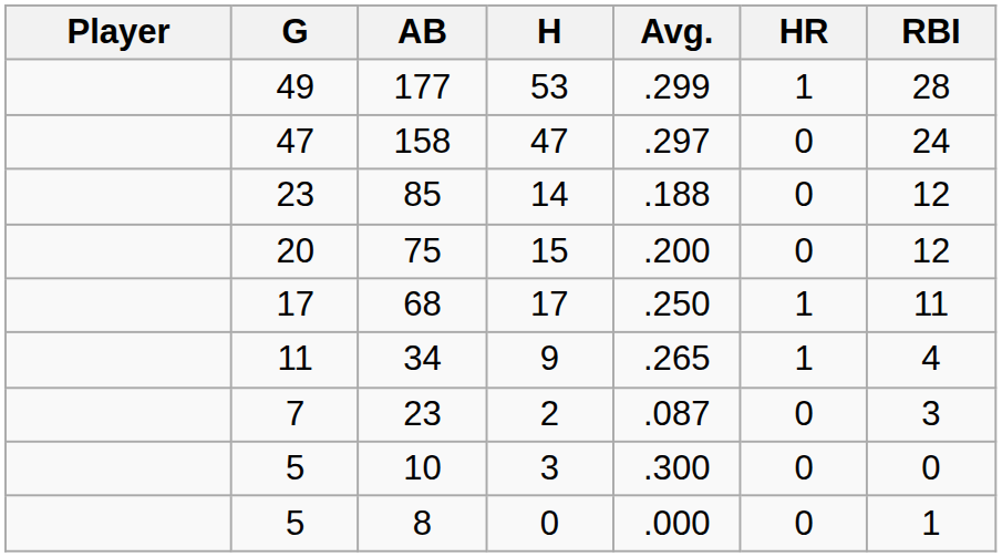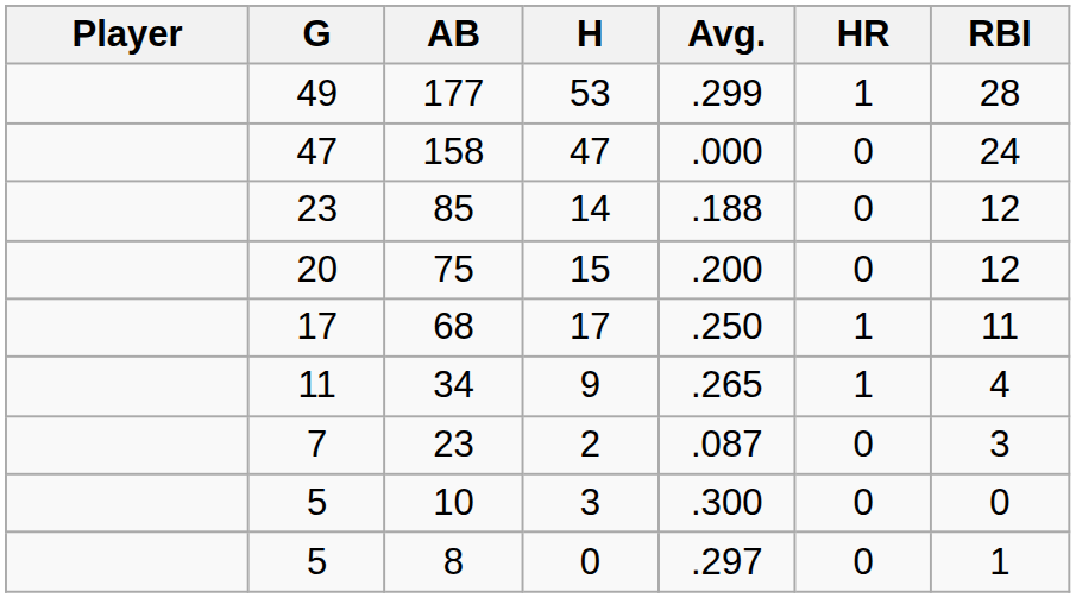158 | Avg.: .297 -> .000
8 | Avg.: .000 -> .297
